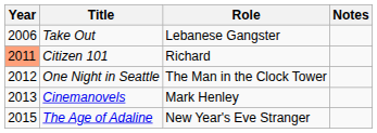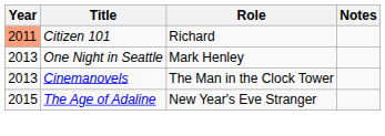- row: 2006 | Take Out | Lebanese Gangster
One Night in Seattle | Year: 2012 -> 2013
One Night in Seattle | Role: The Man in the Clock Tower -> Mark Henley
Cinemanovels | Role: Mark Henley -> The Man in the Clock Tower
